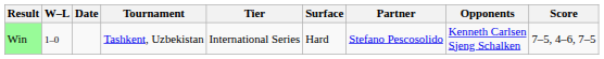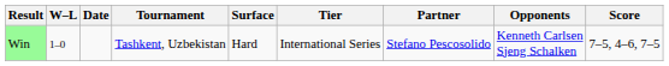columns swapped: Tier <-> Surface
